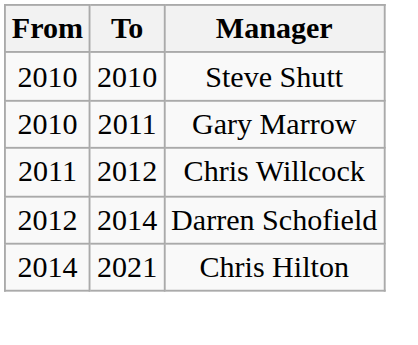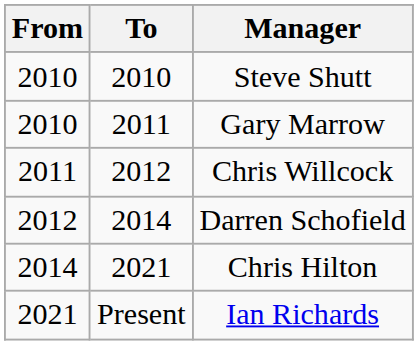+ row: 2021 | Present | Ian Richards
